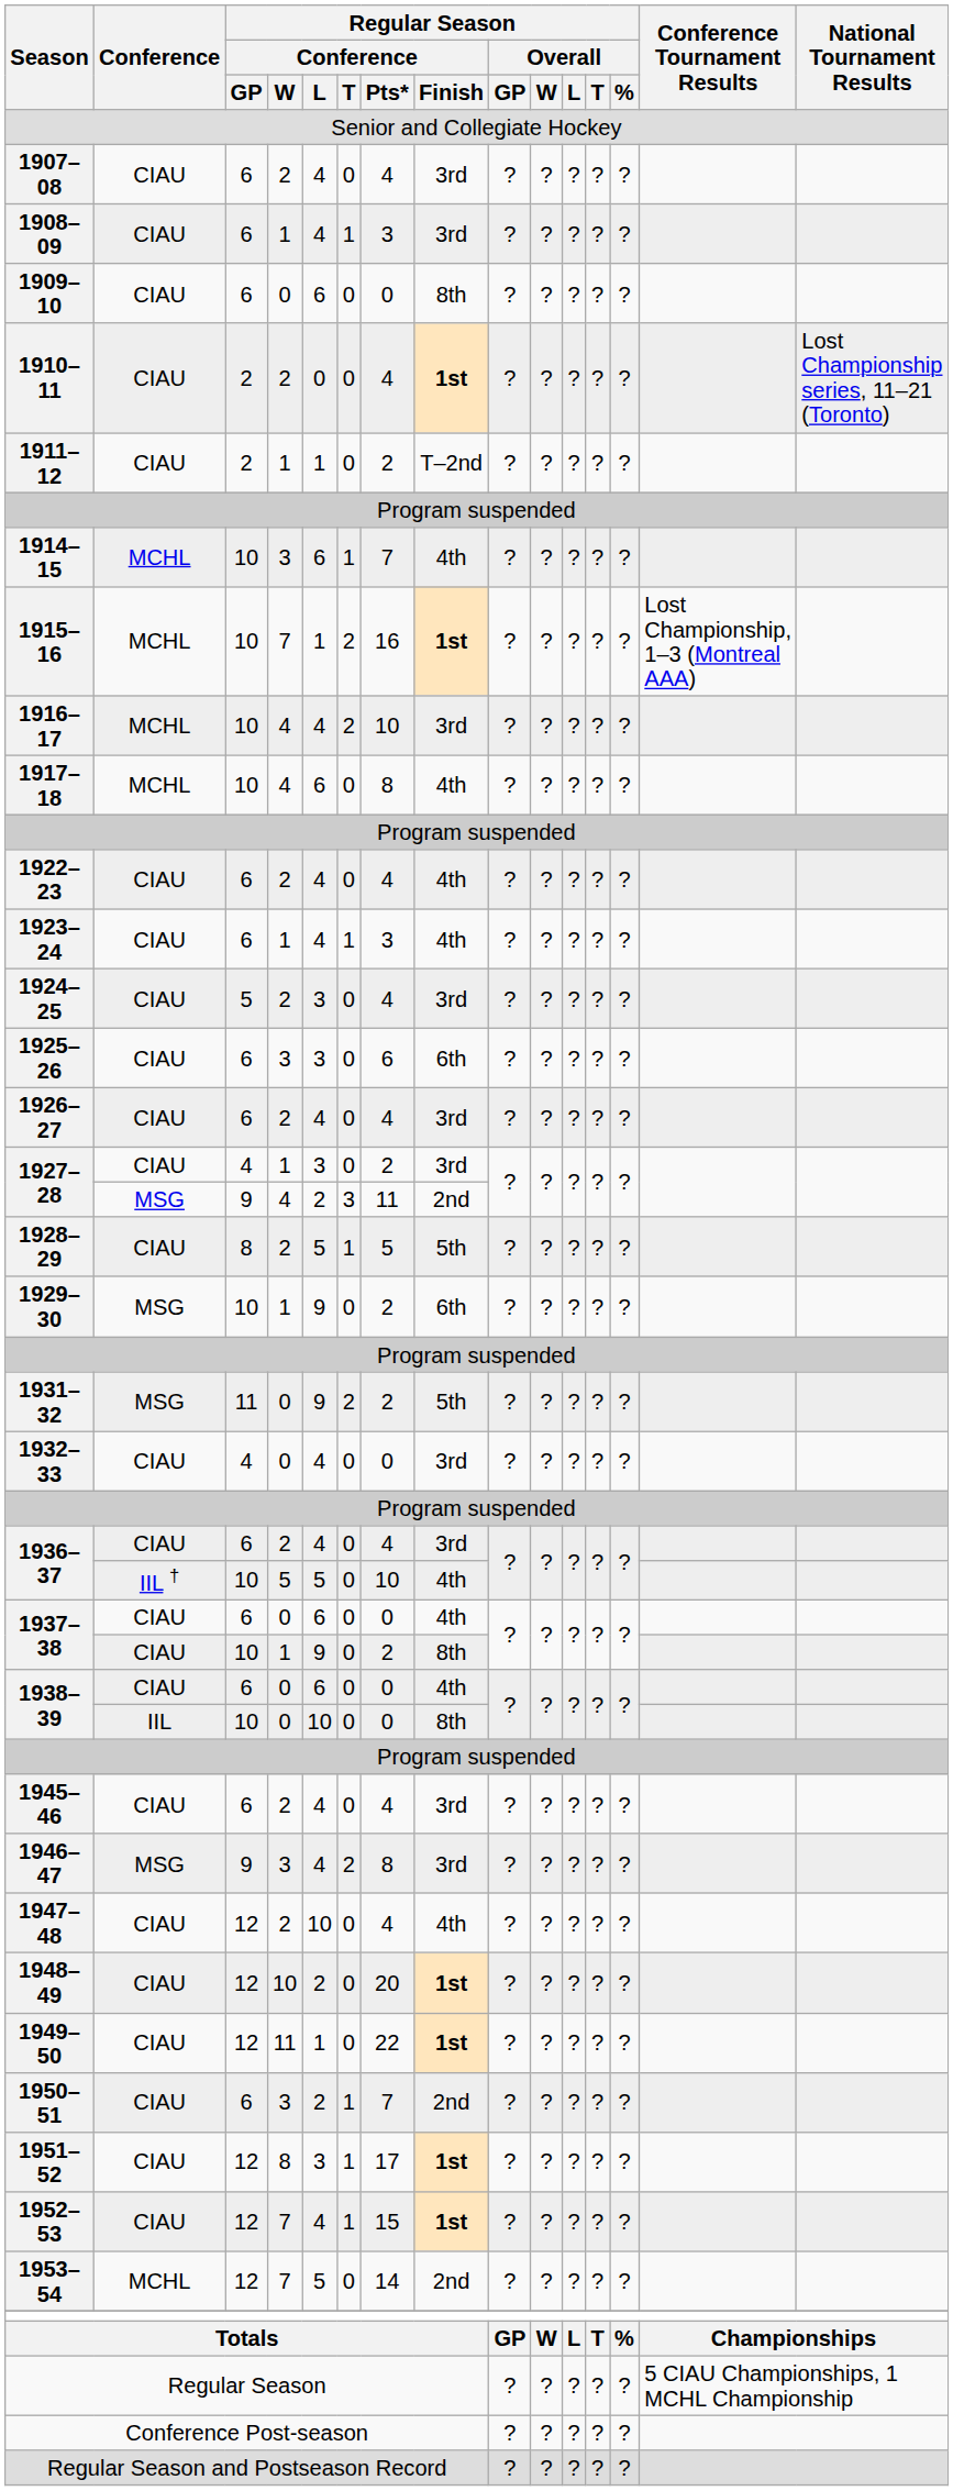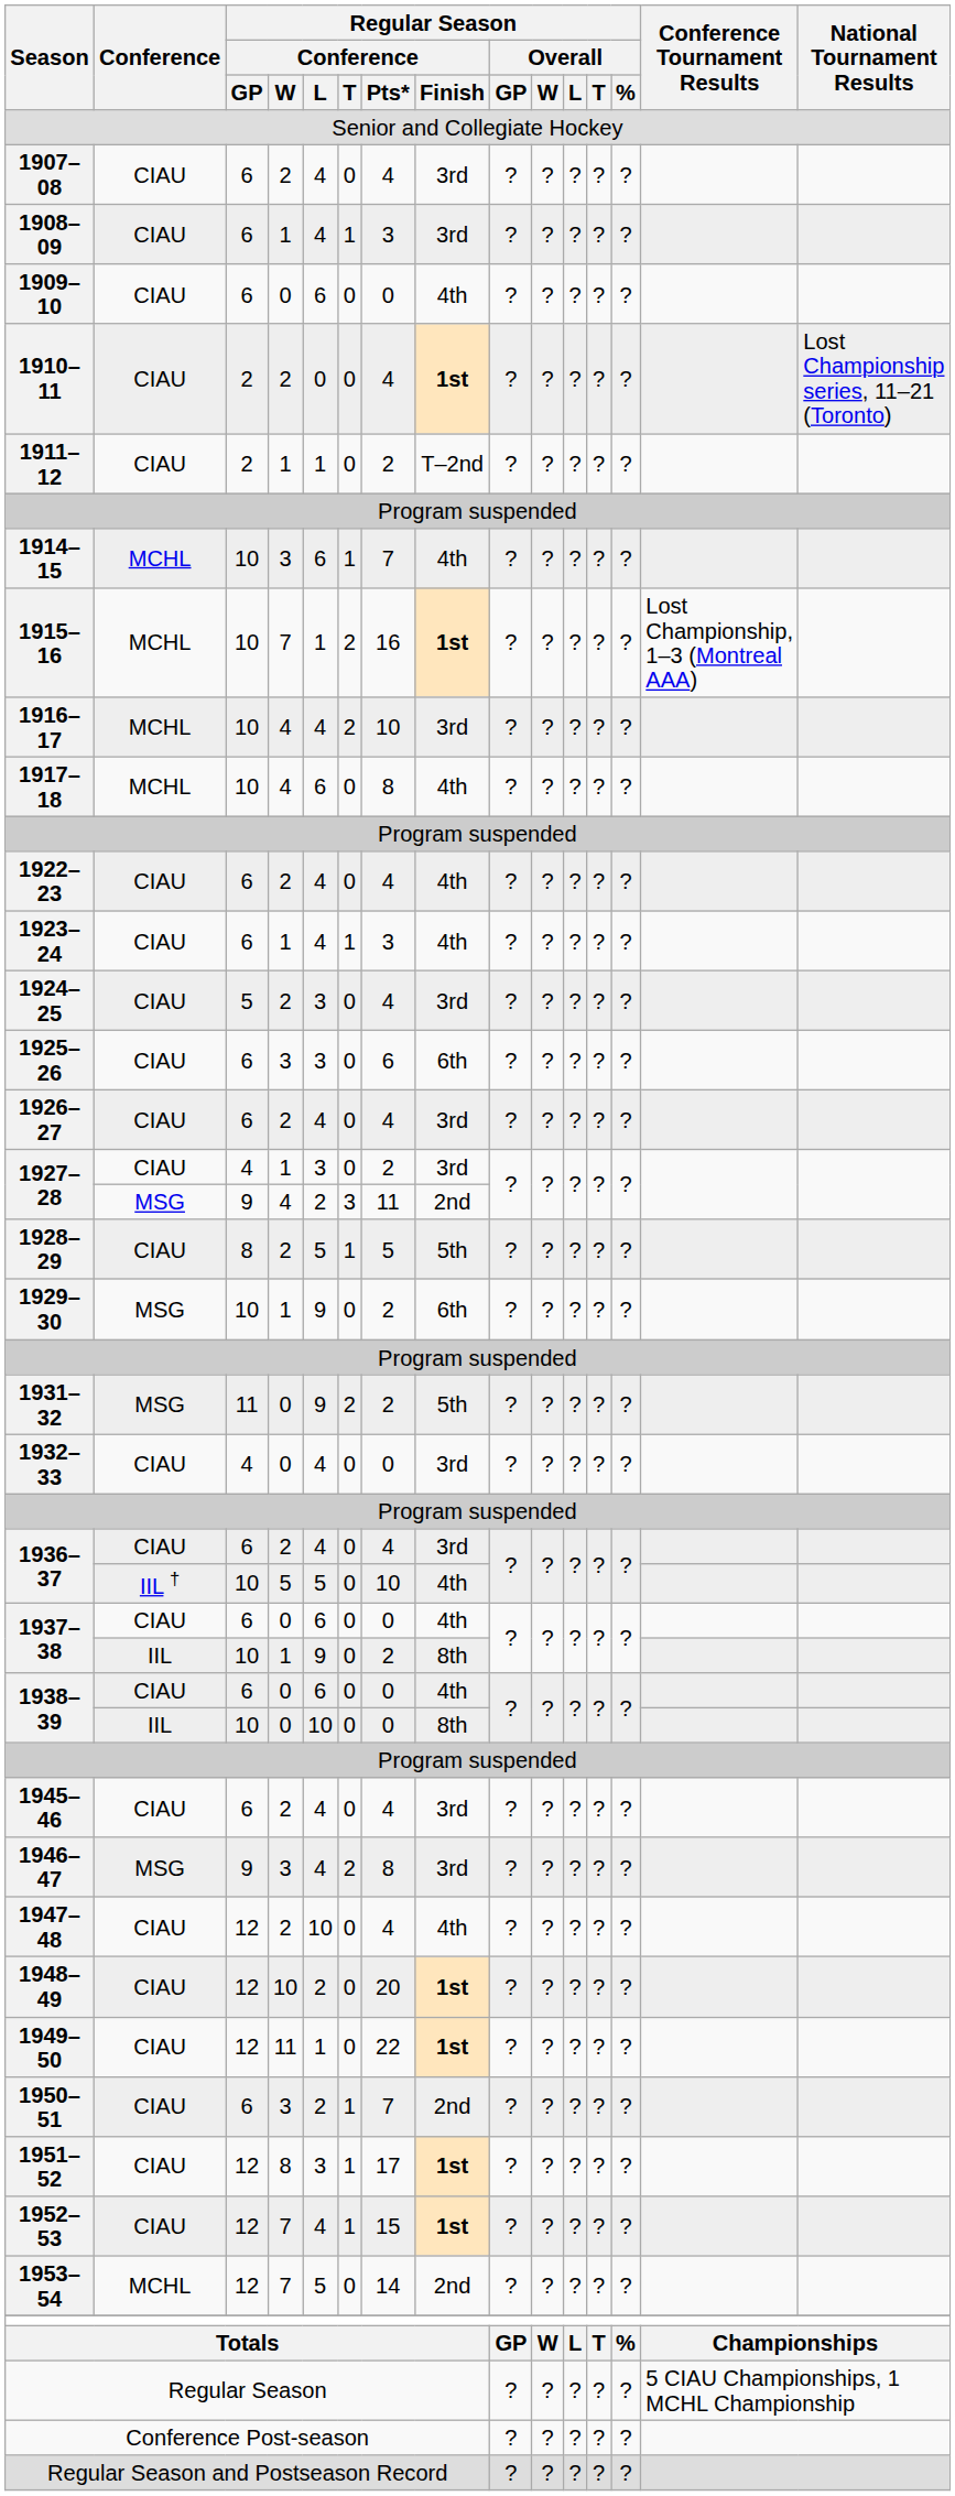1909–10 | Regular Season / Conference / Finish: 8th -> 4th
1937–38 / 10 | Conference: CIAU -> IIL
